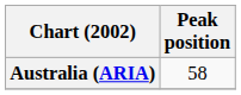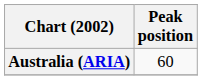Australia (ARIA) | Peak position: 58 -> 60
